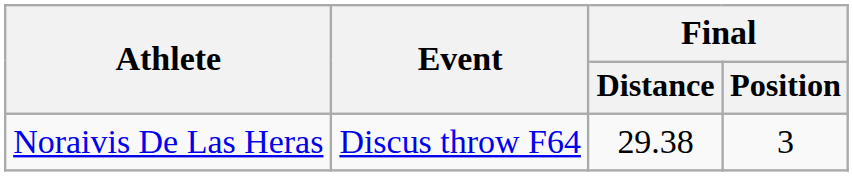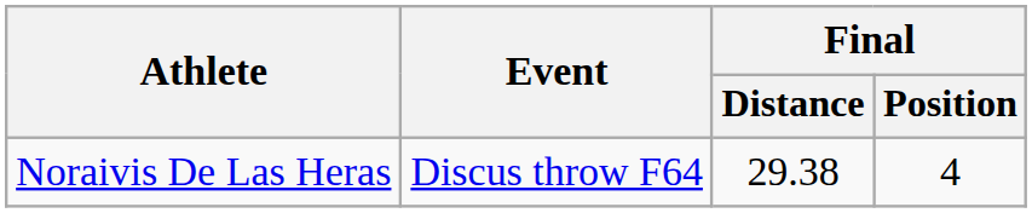Noraivis De Las Heras | Final / Position: 3 -> 4
